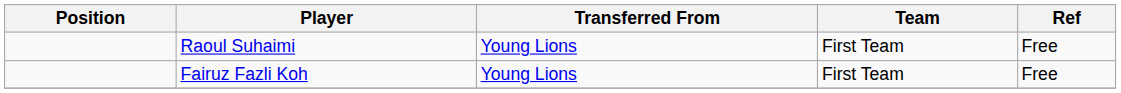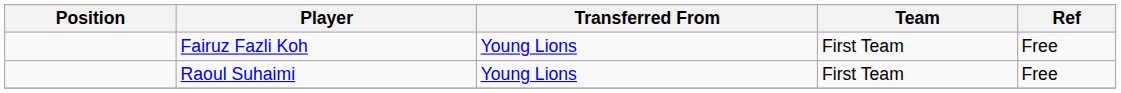rows swapped: Raoul Suhaimi <-> Fairuz Fazli Koh
